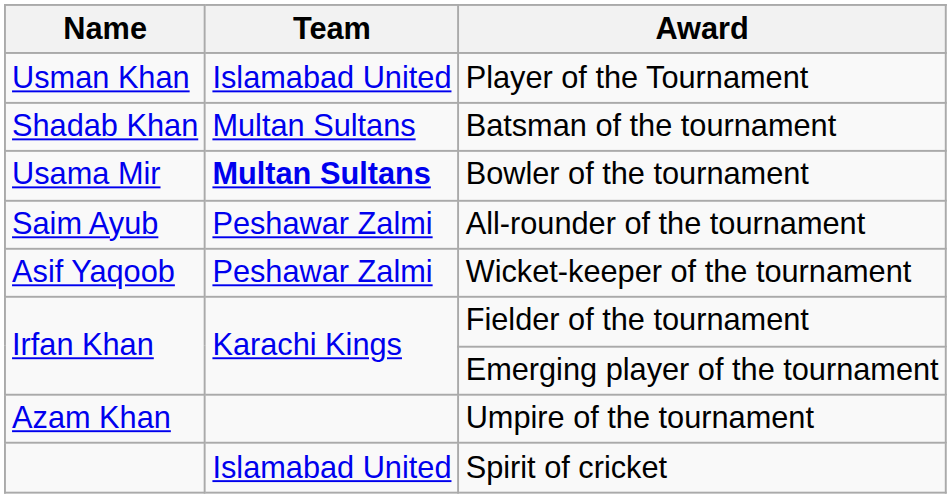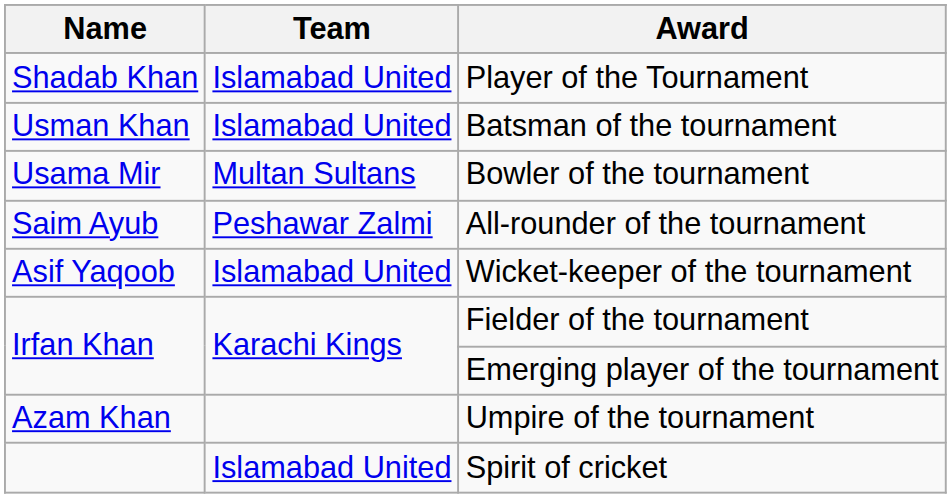Player of the Tournament | Name: Usman Khan -> Shadab Khan
Batsman of the tournament | Name: Shadab Khan -> Usman Khan
Batsman of the tournament | Team: Multan Sultans -> Islamabad United
Bowler of the tournament | Team: bold -> normal
Wicket-keeper of the tournament | Team: Peshawar Zalmi -> Islamabad United
